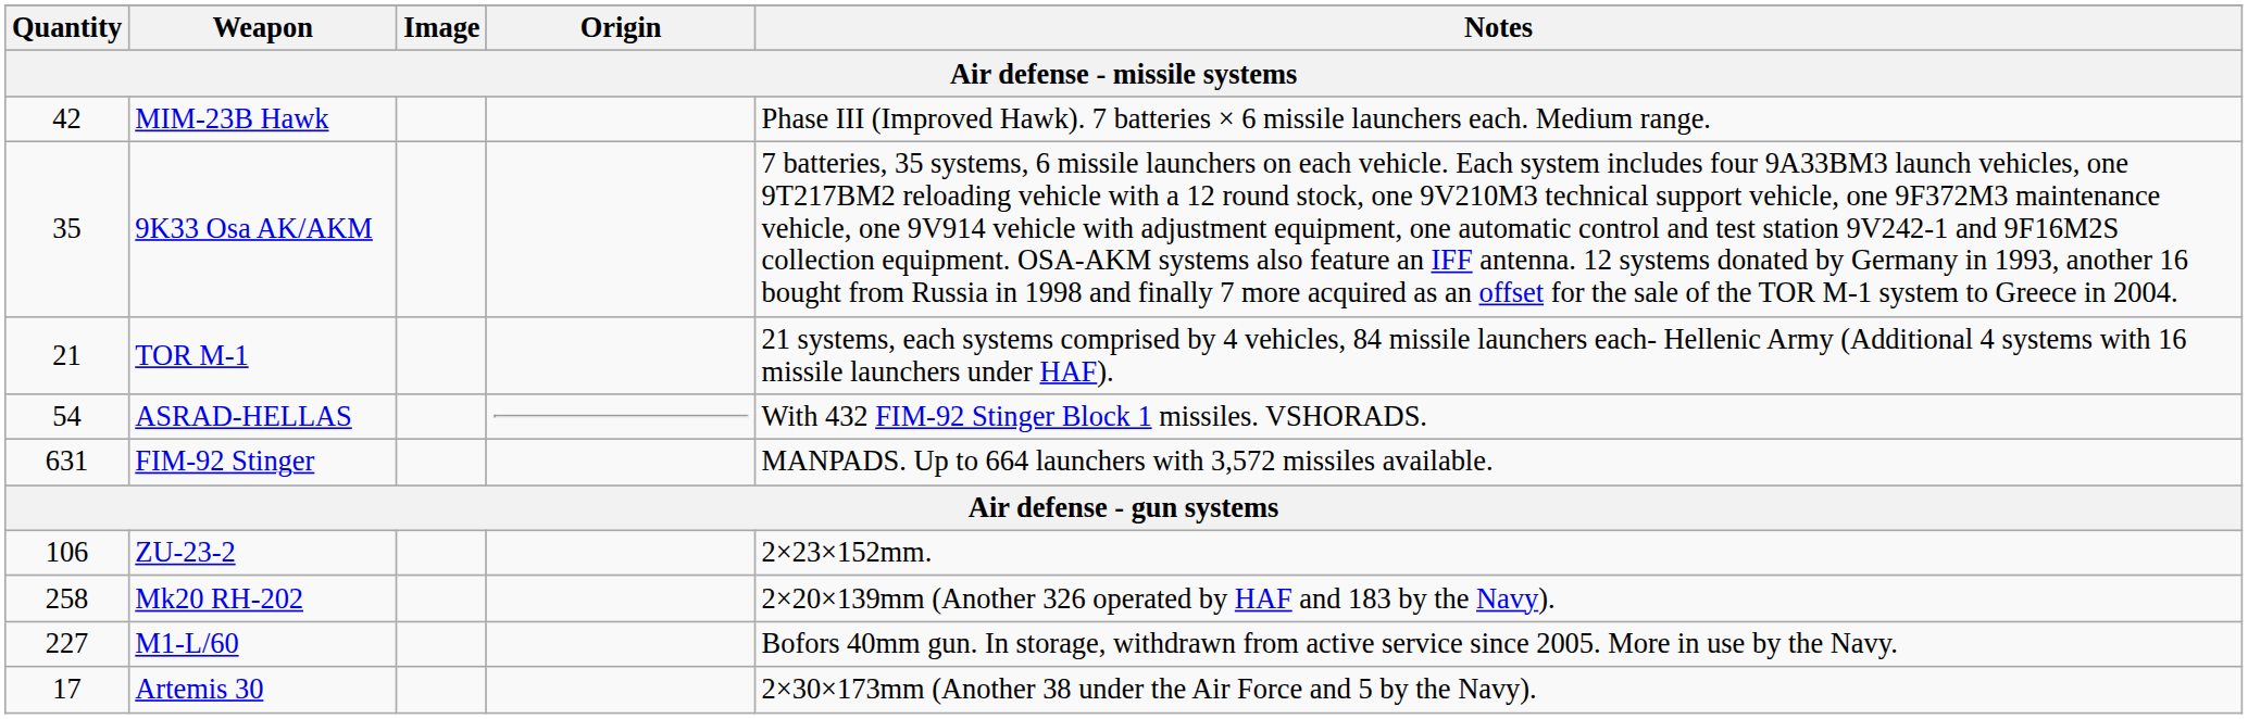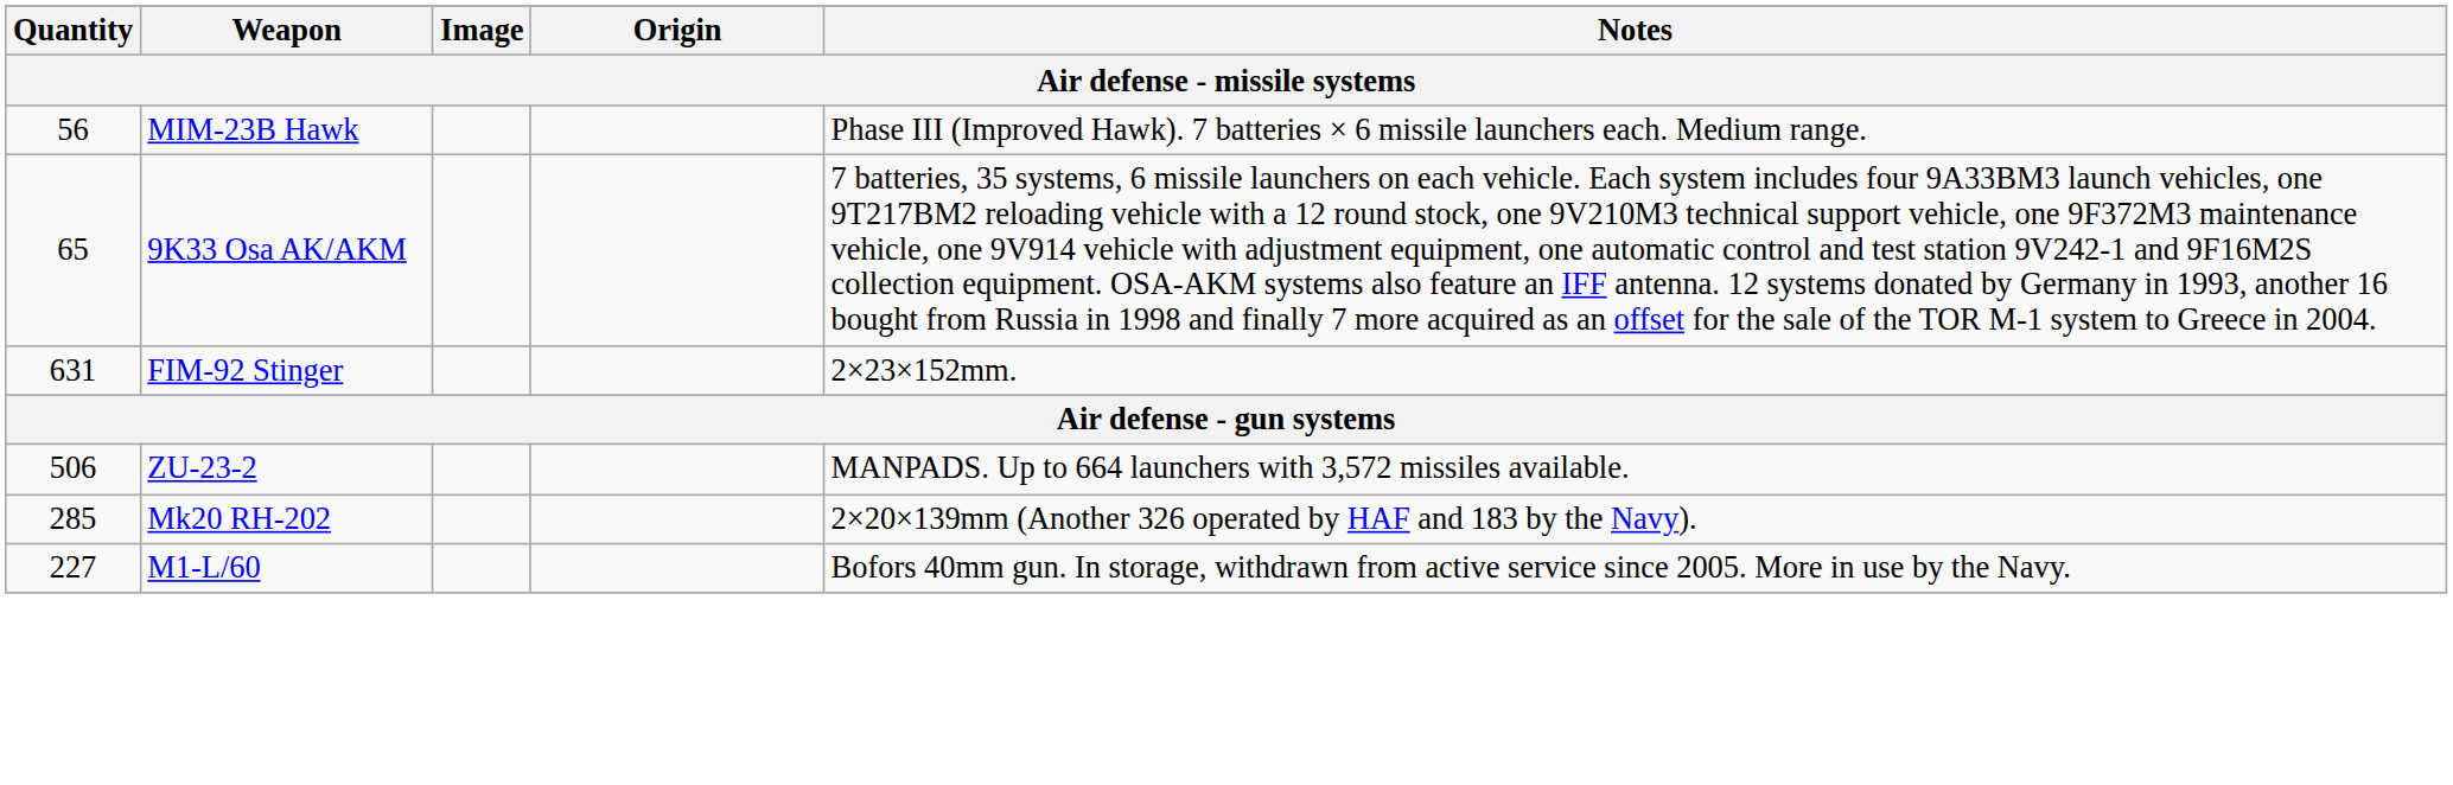MIM-23B Hawk | Quantity: 42 -> 56
9K33 Osa AK/AKM | Quantity: 35 -> 65
- row: 21 | TOR M-1 | 21 systems, each systems comprised by 4 vehicles, 84 missile launchers each- Hellenic Army (Additional 4 systems with 16 missile launchers under HAF).
- row: 54 | ASRAD-HELLAS | With 432 FIM-92 Stinger Block 1 missiles. VSHORADS.
FIM-92 Stinger | Notes: MANPADS. Up to 664 launchers with 3,572 missiles available. -> 2×23×152mm.
ZU-23-2 | Quantity: 106 -> 506
ZU-23-2 | Notes: 2×23×152mm. -> MANPADS. Up to 664 launchers with 3,572 missiles available.
Mk20 RH-202 | Quantity: 258 -> 285
- row: 17 | Artemis 30 | 2×30×173mm (Another 38 under the Air Force and 5 by the Navy).
